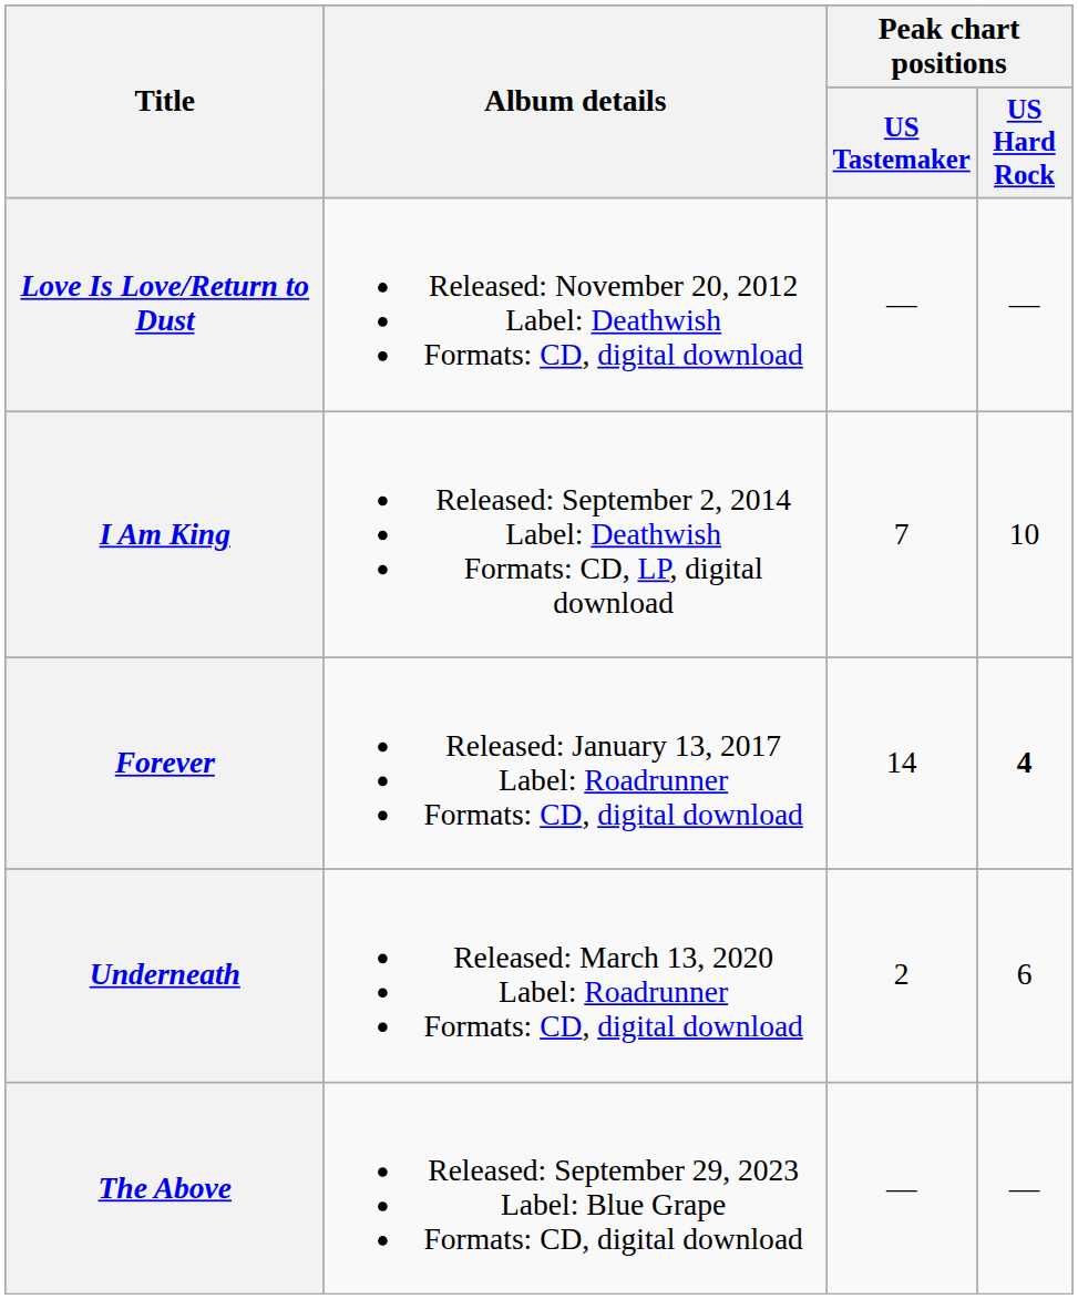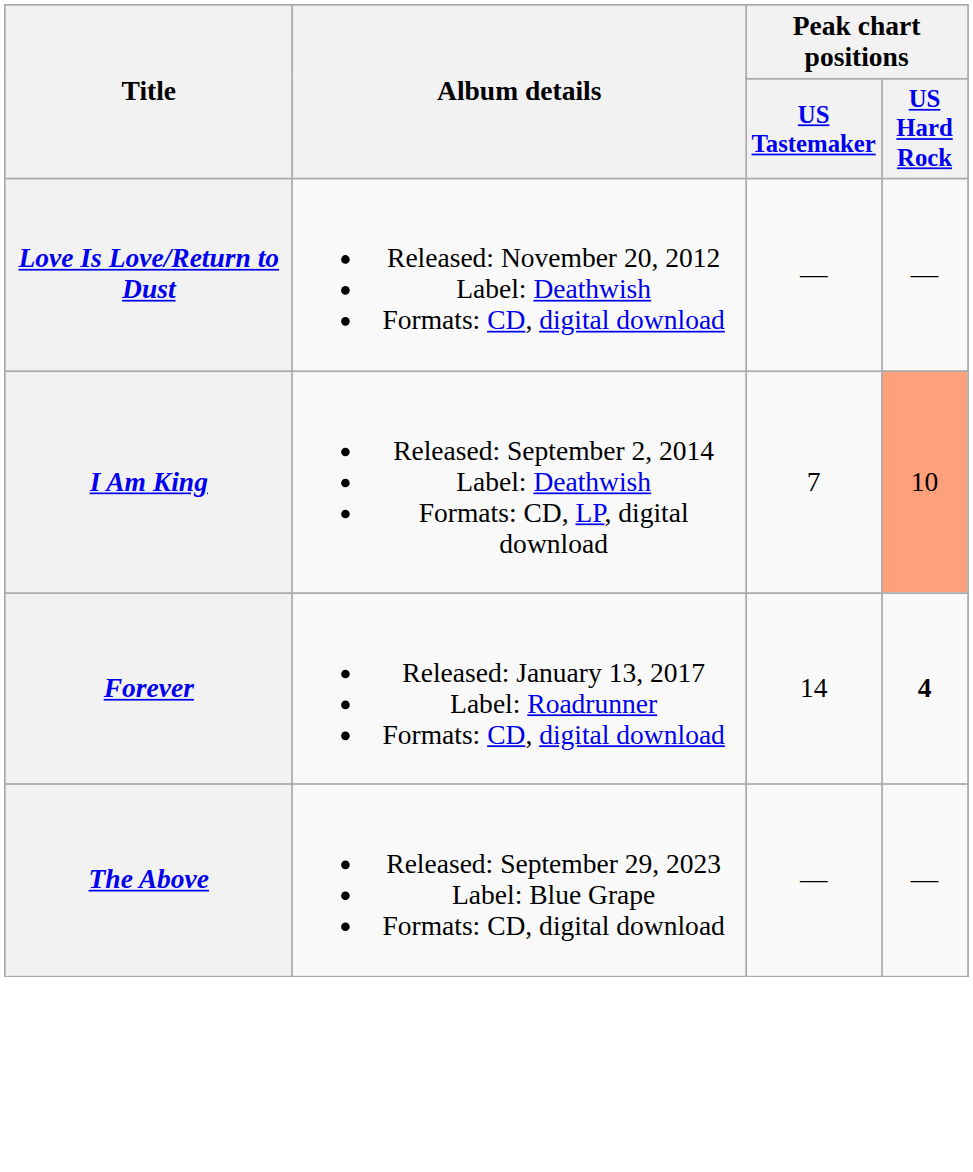I Am King | Peak chart positions / US Hard Rock: no background -> lightsalmon background
- row: Underneath | Released: March 13, 2020 Label: Roadrunner Formats: CD, digital download | 2 | 6
